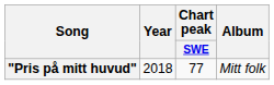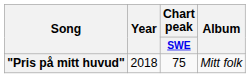"Pris på mitt huvud" | Chart peak / SWE: 77 -> 75
